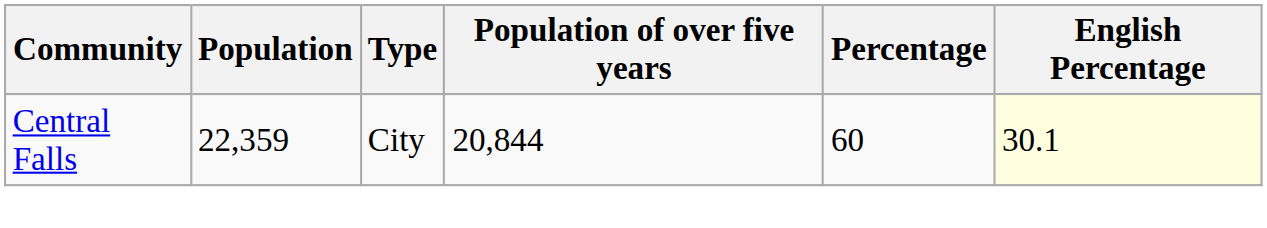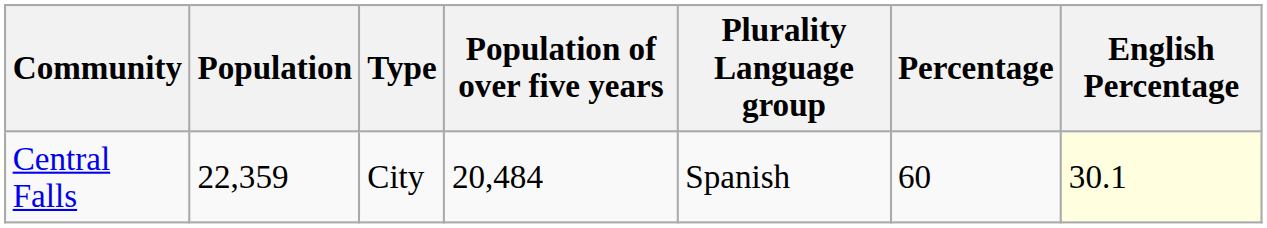+ column: Plurality Language group | Spanish
Central Falls | Population of over five years: 20,844 -> 20,484
